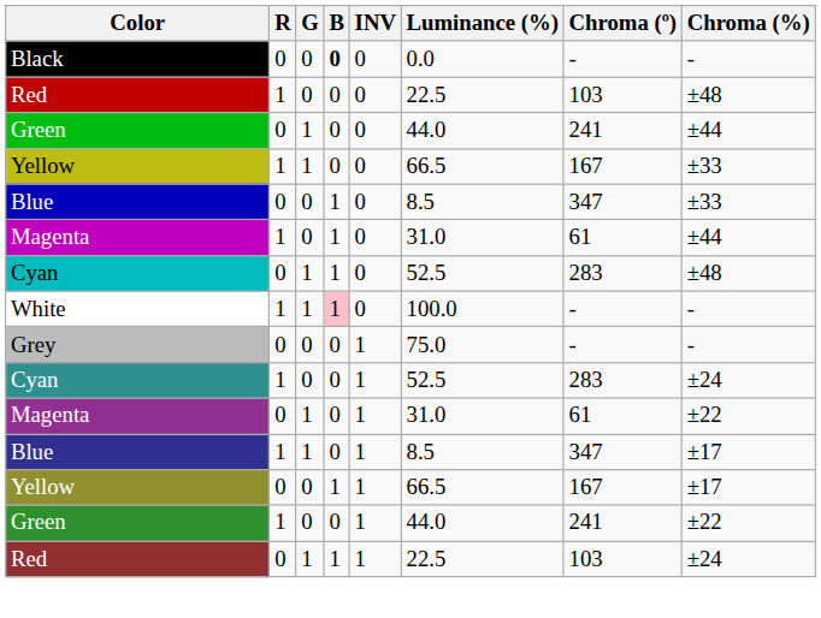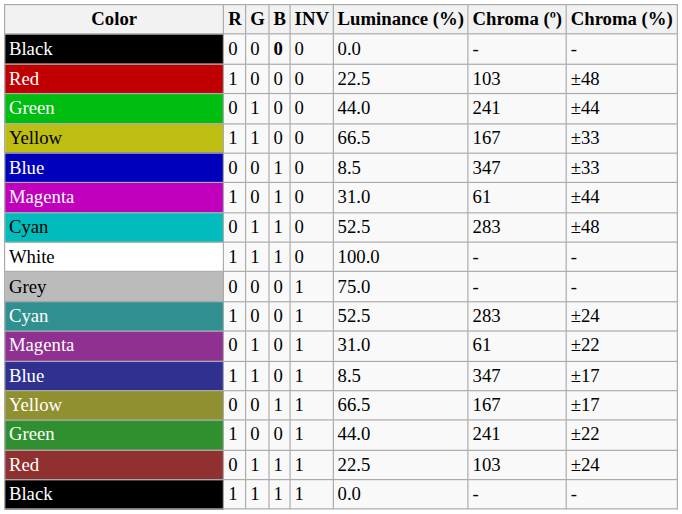White | B: pink background -> no background
+ row: Black | 1 | 1 | 1 | 1 | 0.0 | - | -
